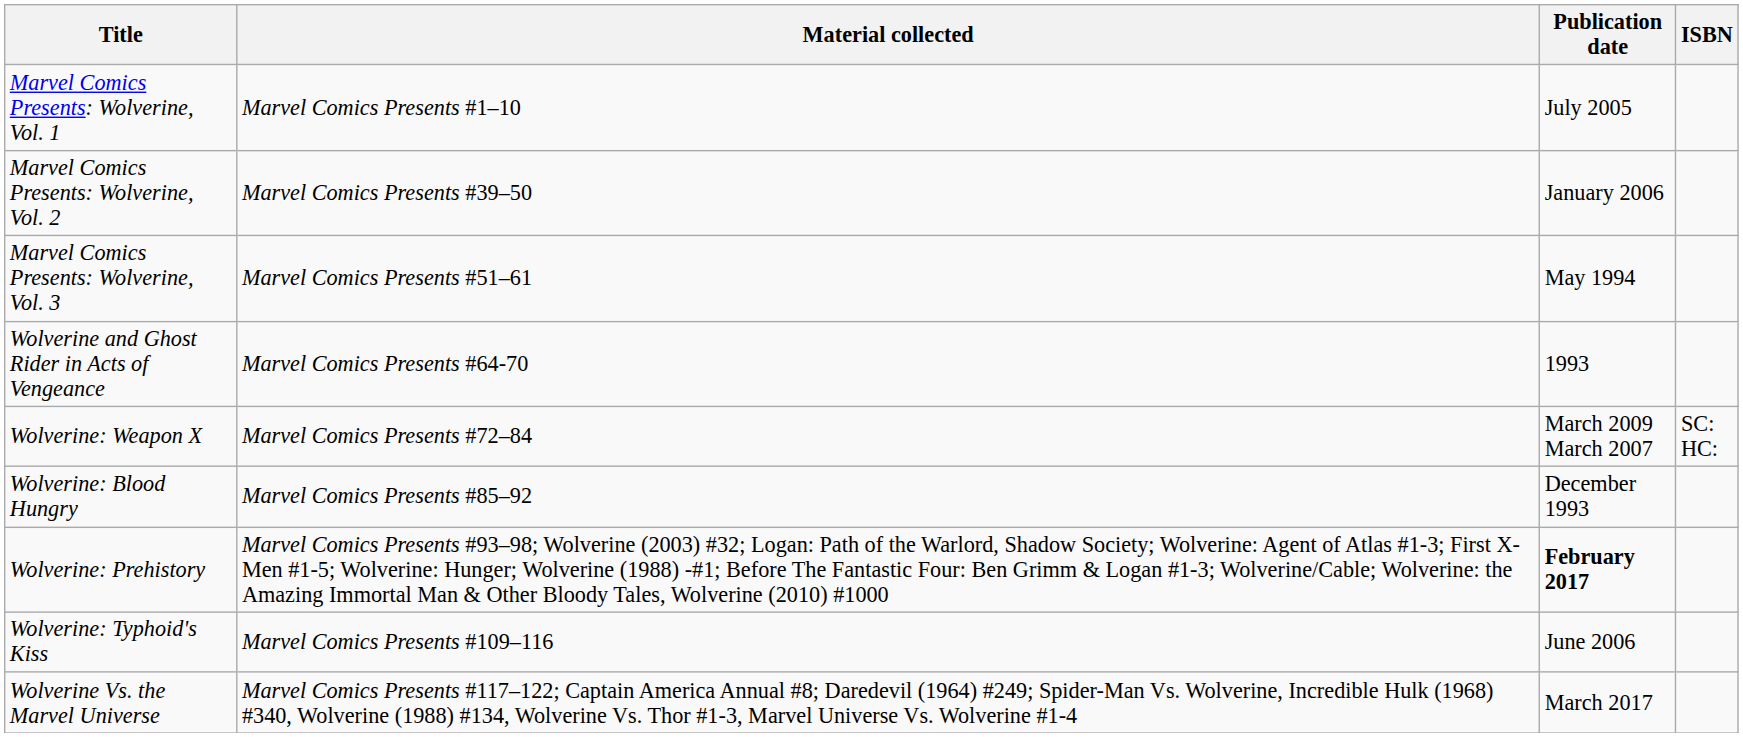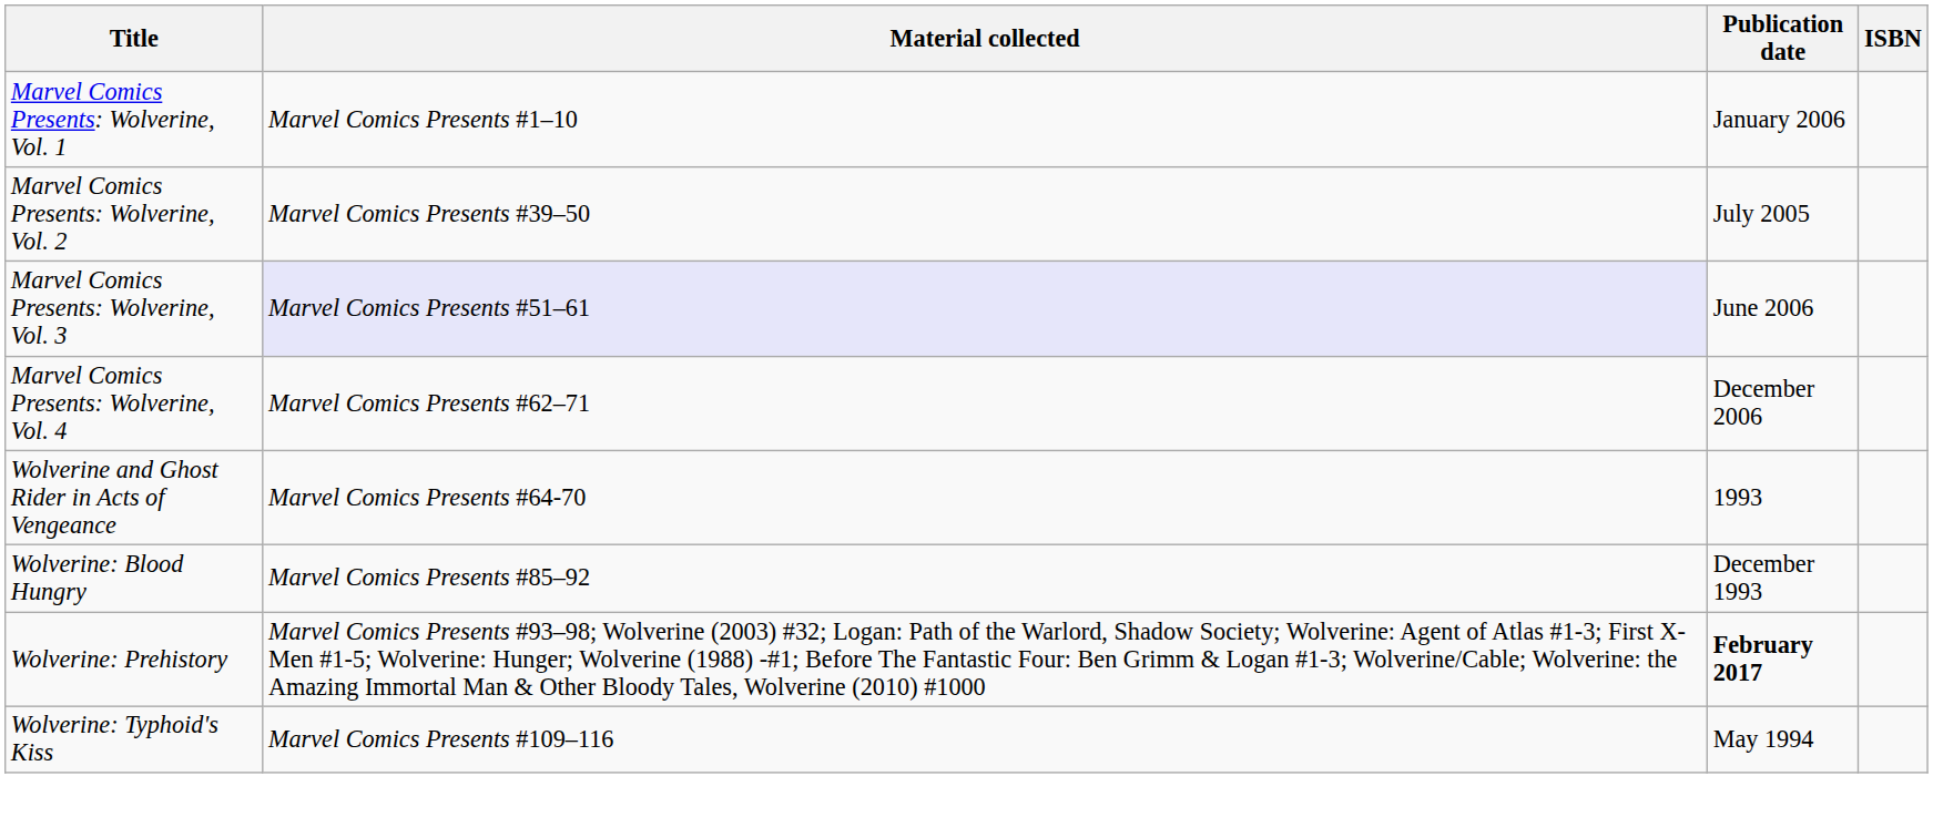Marvel Comics Presents: Wolverine, Vol. 1 | Publication date: July 2005 -> January 2006
Marvel Comics Presents: Wolverine, Vol. 2 | Publication date: January 2006 -> July 2005
Marvel Comics Presents: Wolverine, Vol. 3 | Material collected: no background -> lavender background
Marvel Comics Presents: Wolverine, Vol. 3 | Publication date: May 1994 -> June 2006
+ row: Marvel Comics Presents: Wolverine, Vol. 4 | Marvel Comics Presents #62–71 | December 2006
- row: Wolverine: Weapon X | Marvel Comics Presents #72–84 | March 2009 March 2007 | SC: HC:
Wolverine: Typhoid's Kiss | Publication date: June 2006 -> May 1994
- row: Wolverine Vs. the Marvel Universe | Marvel Comics Presents #117–122; Captain America Annual #8; Daredevil (1964) #249; Spider-Man Vs. Wolverine, Incredible Hulk (1968) #340, Wolverine (1988) #134, Wolverine Vs. Thor #1-3, Marvel Universe Vs. Wolverine #1-4 | March 2017
